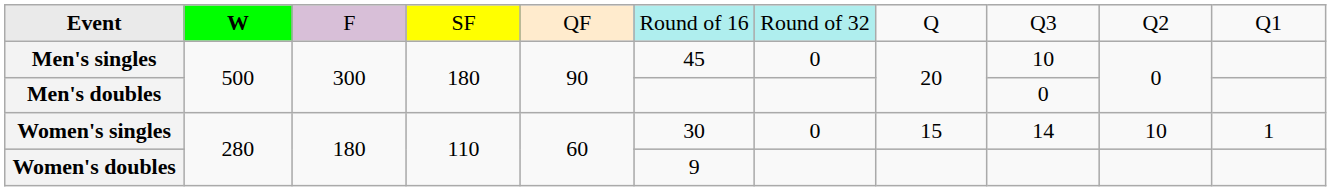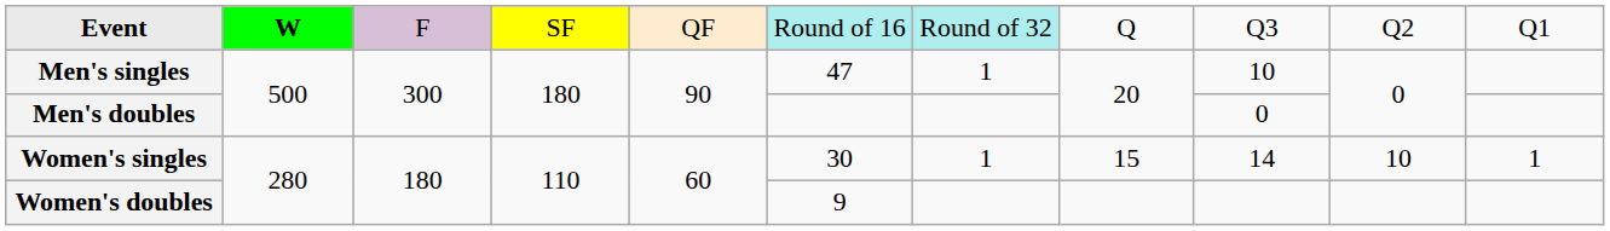Men's singles | column 6: 45 -> 47
Men's singles | column 7: 0 -> 1
Women's singles | column 7: 0 -> 1
